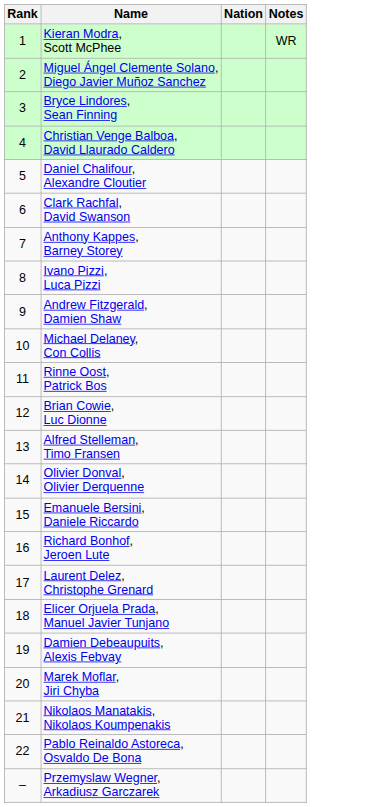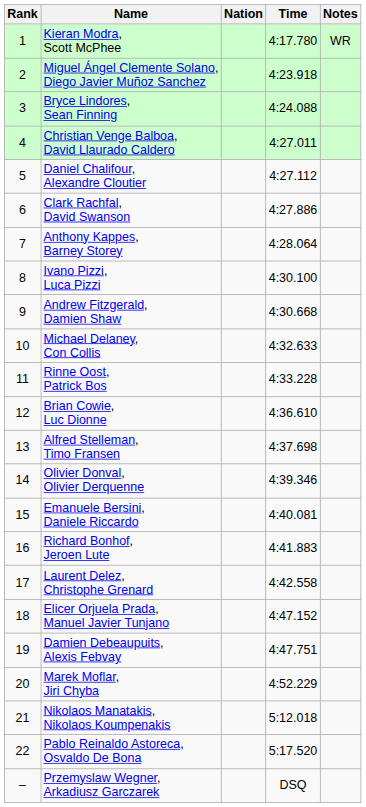+ column: Time | 4:17.780 | 4:23.918 | 4:24.088 | 4:27.011 | 4:27.112 | 4:27.886 | 4:28.064 | 4:30.100 | 4:30.668 | 4:32.633 | 4:33.228 | 4:36.610 | 4:37.698 | 4:39.346 | 4:40.081 | 4:41.883 | 4:42.558 | 4:47.152 | 4:47.751 | 4:52.229 | 5:12.018 | 5:17.520 | DSQ
